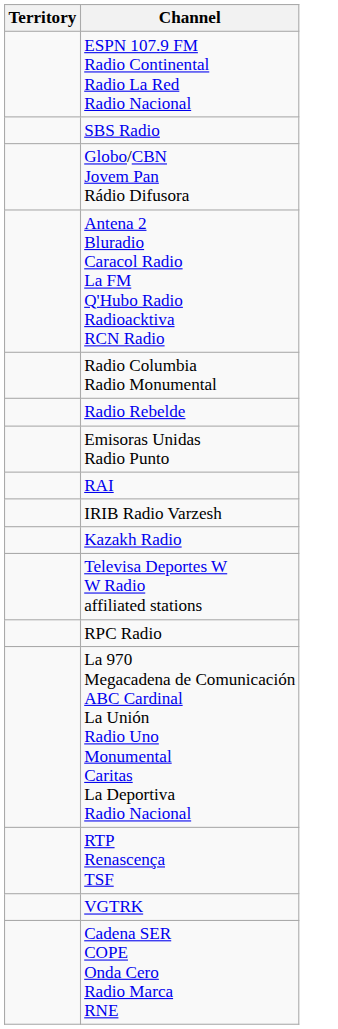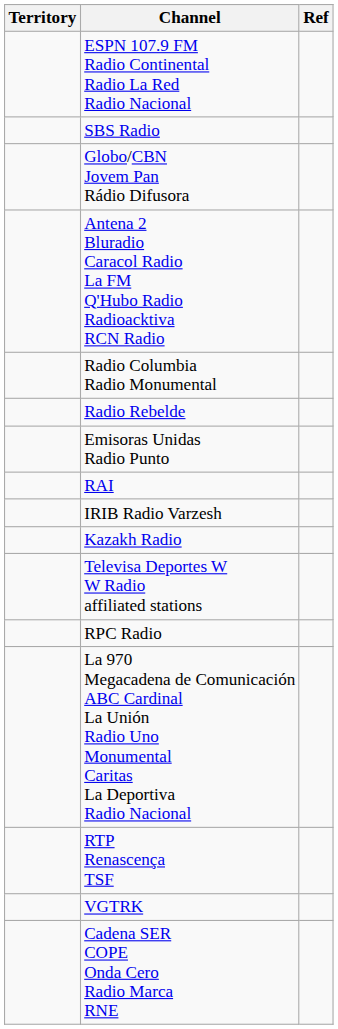+ column: Ref
